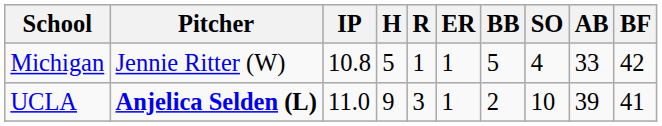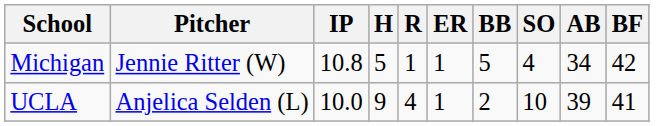Michigan | AB: 33 -> 34
UCLA | Pitcher: bold -> normal
UCLA | IP: 11.0 -> 10.0
UCLA | R: 3 -> 4
